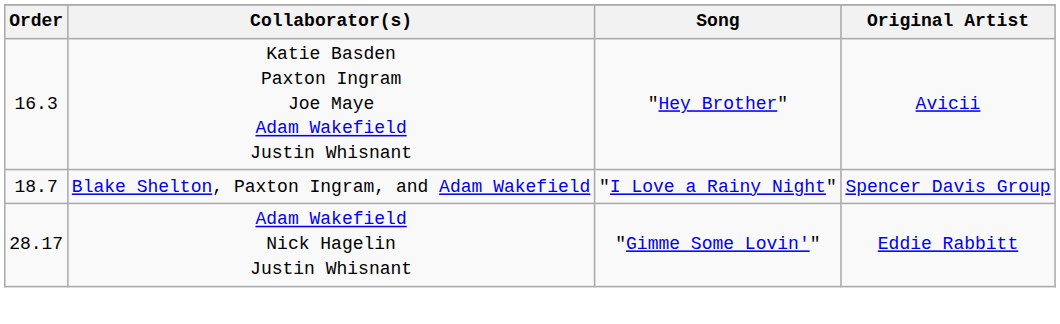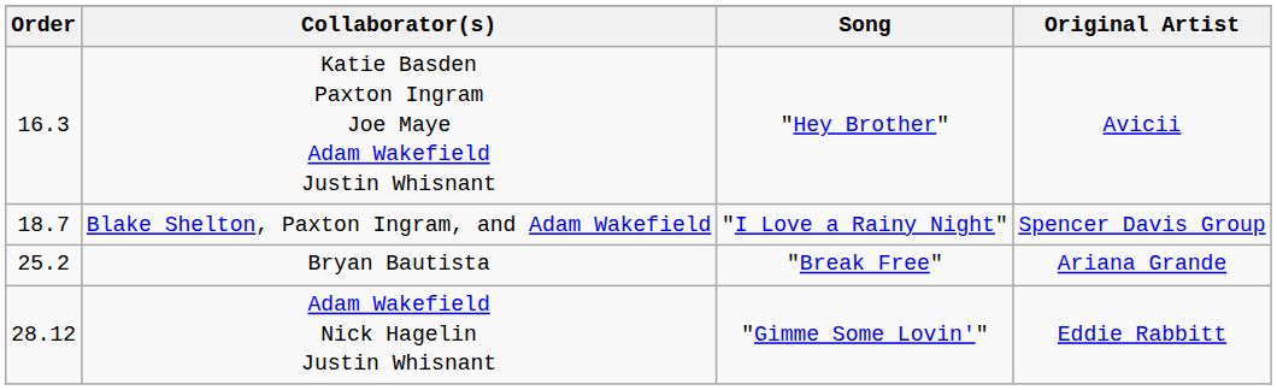+ row: 25.2 | Bryan Bautista | "Break Free" | Ariana Grande
Adam Wakefield Nick Hagelin Justin Whisnant | Order: 28.17 -> 28.12
